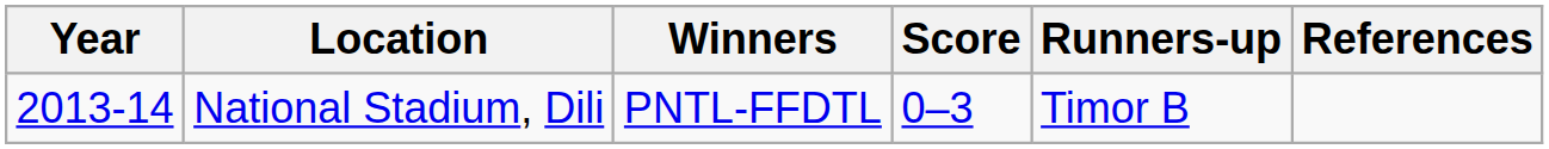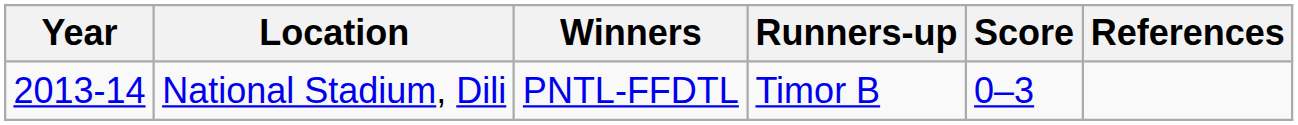columns swapped: Score <-> Runners-up
